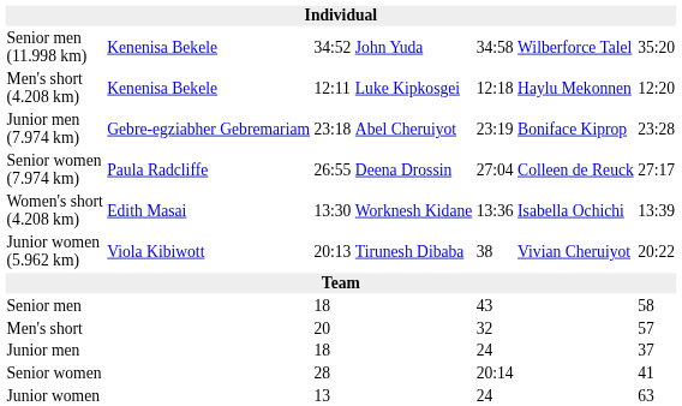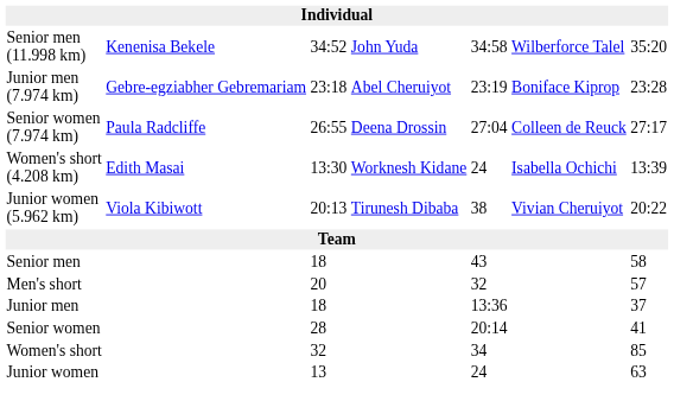- row: Men's short (4.208 km) | Kenenisa Bekele | 12:11 | Luke Kipkosgei | 12:18 | Haylu Mekonnen | 12:20
Women's short (4.208 km) | column 5: 13:36 -> 24
Junior men | column 5: 24 -> 13:36
+ row: Women's short | 32 | 34 | 85
